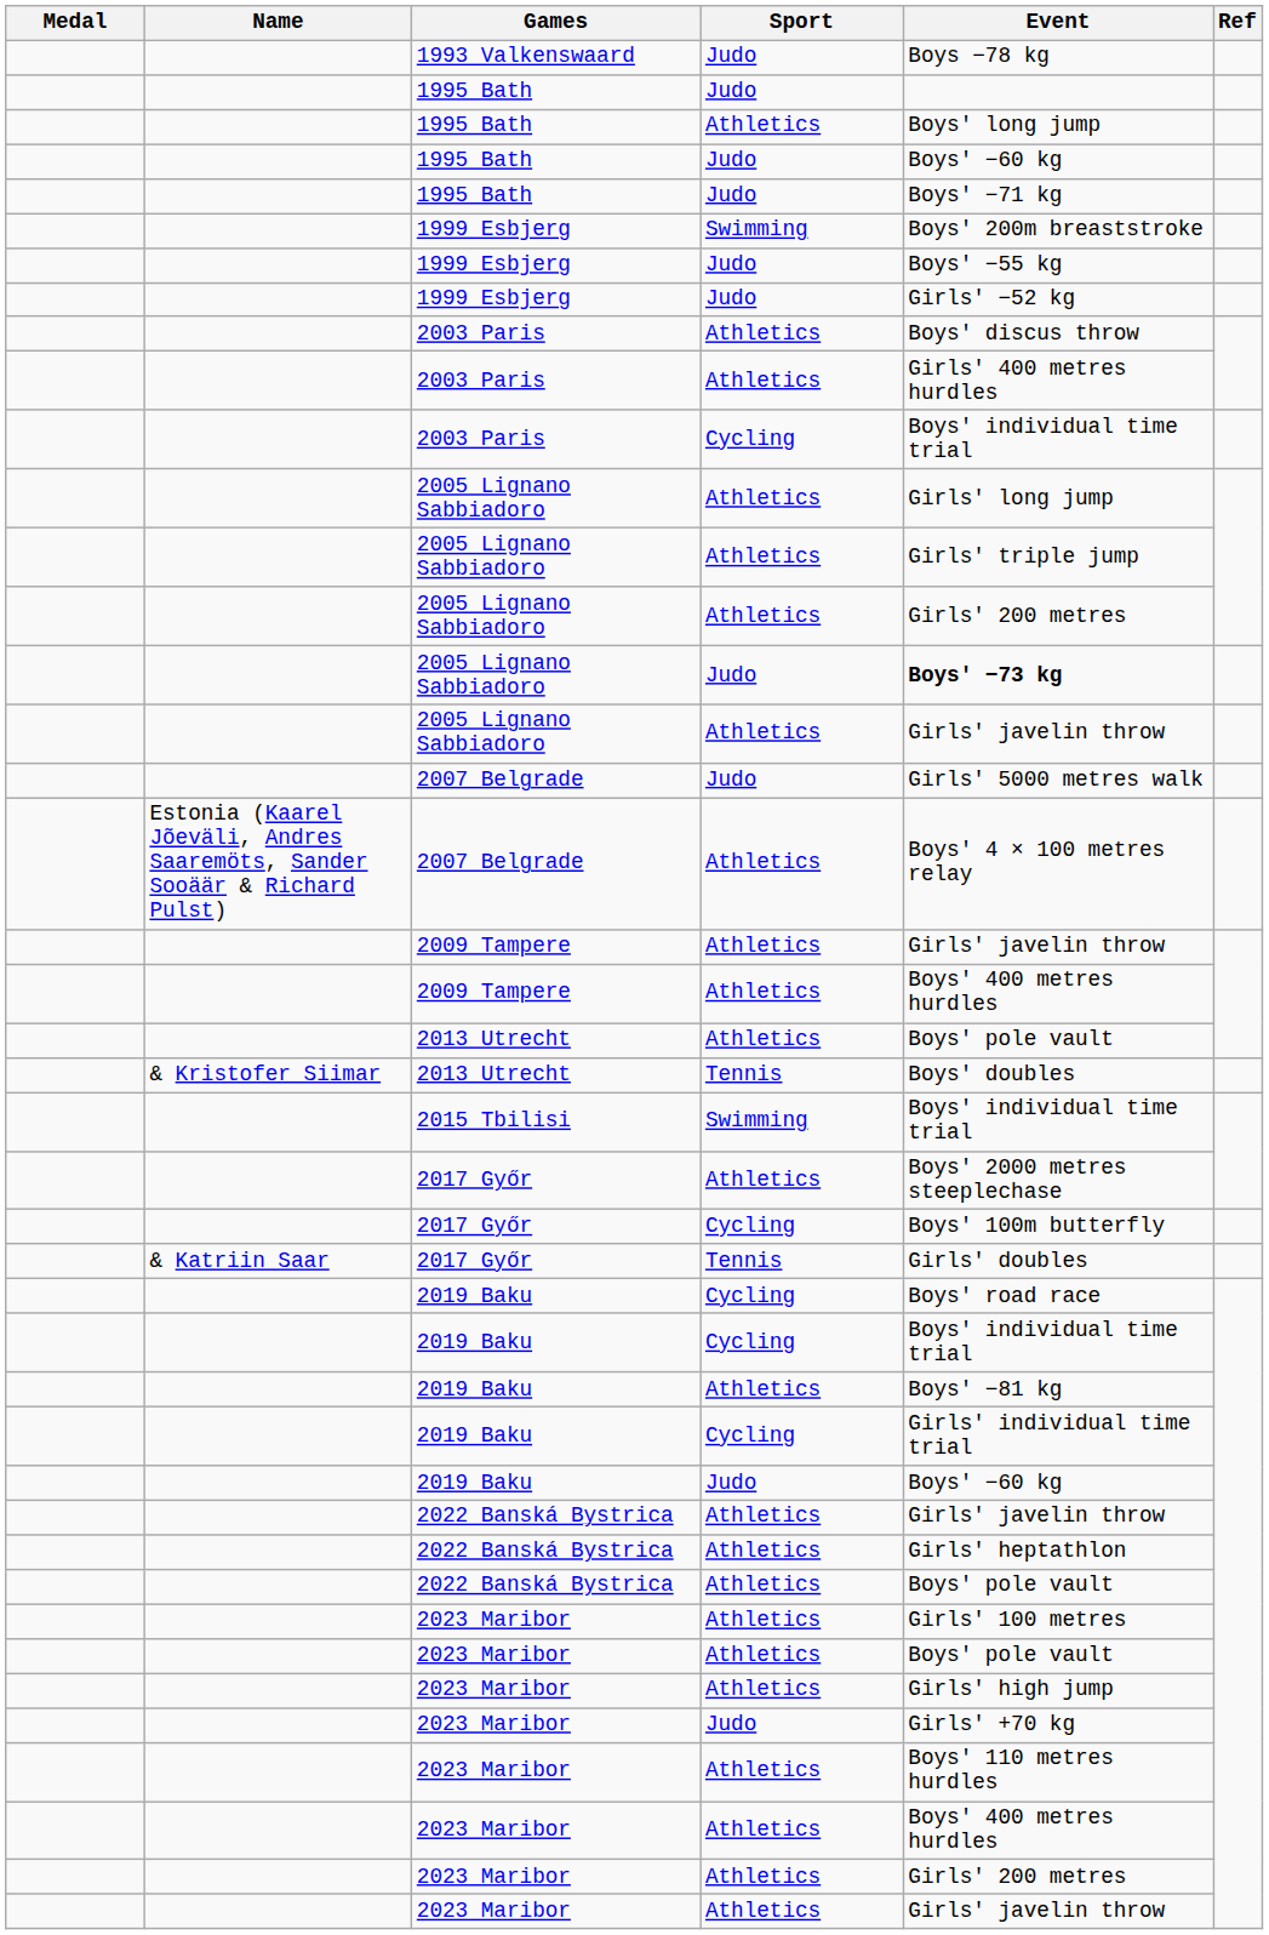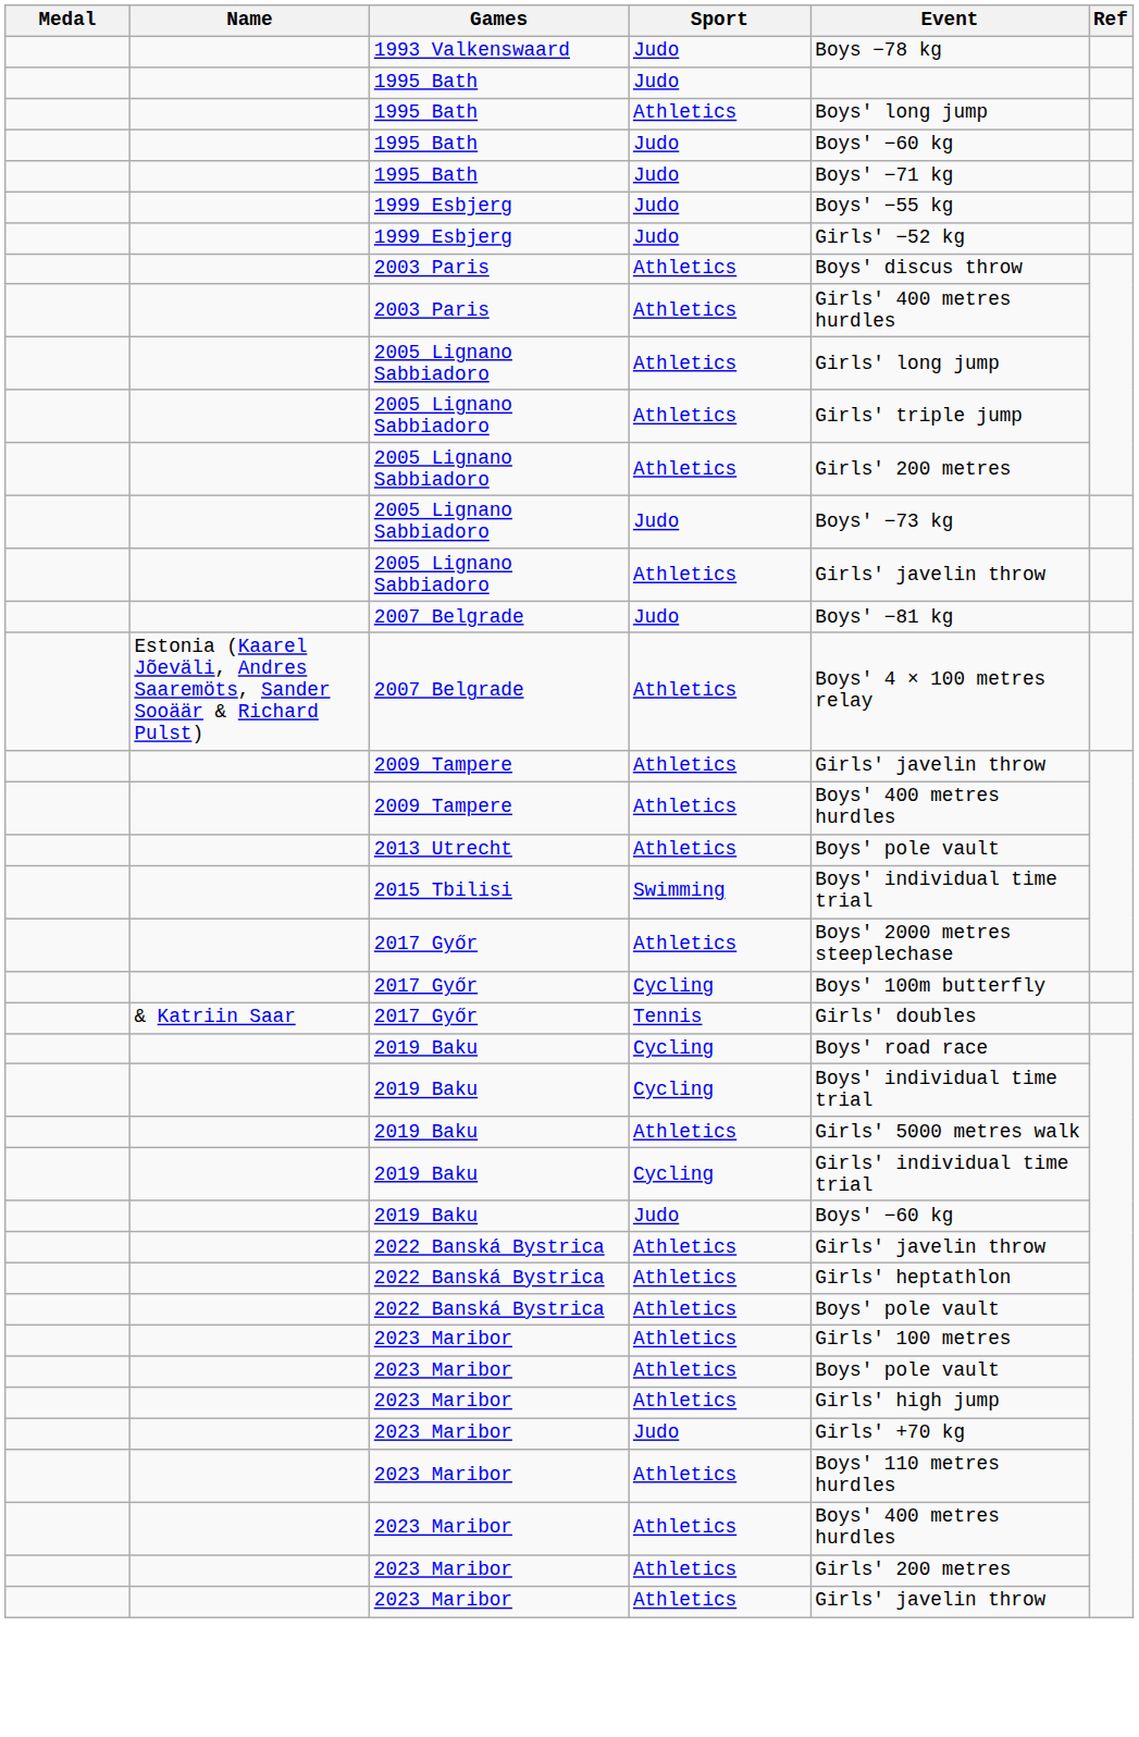- row: 1999 Esbjerg | Swimming | Boys' 200m breaststroke
- row: 2003 Paris | Cycling | Boys' individual time trial
2005 Lignano Sabbiadoro / Judo | Event: bold -> normal
2007 Belgrade / Judo | Event: Girls' 5000 metres walk -> Boys' −81 kg
- row: & Kristofer Siimar | 2013 Utrecht | Tennis | Boys' doubles
2019 Baku / Athletics | Event: Boys' −81 kg -> Girls' 5000 metres walk
